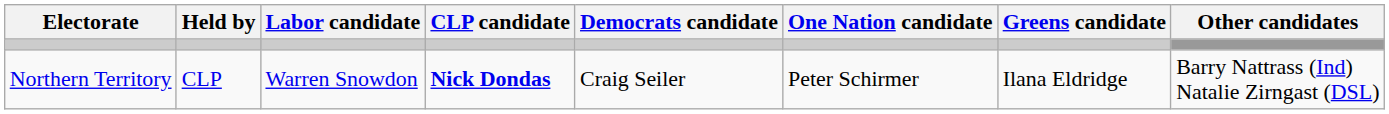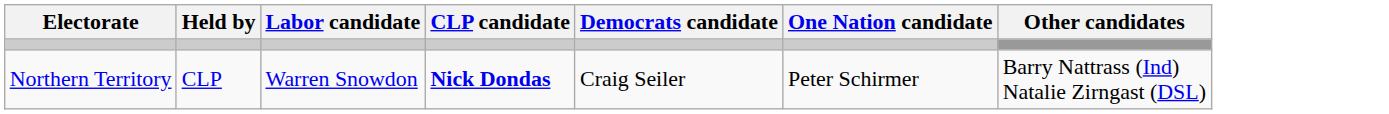- column: Greens candidate | Ilana Eldridge
